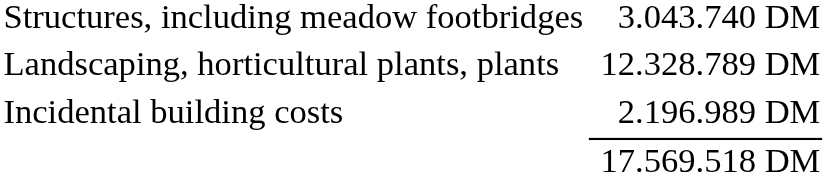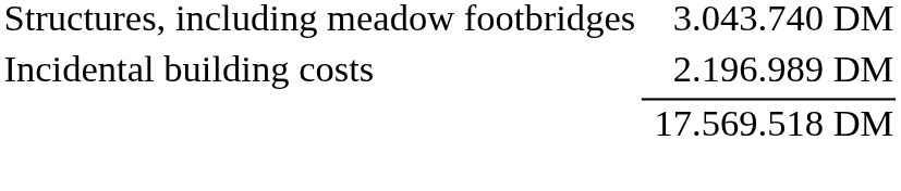- row: Landscaping, horticultural plants, plants | 12.328.789 DM
